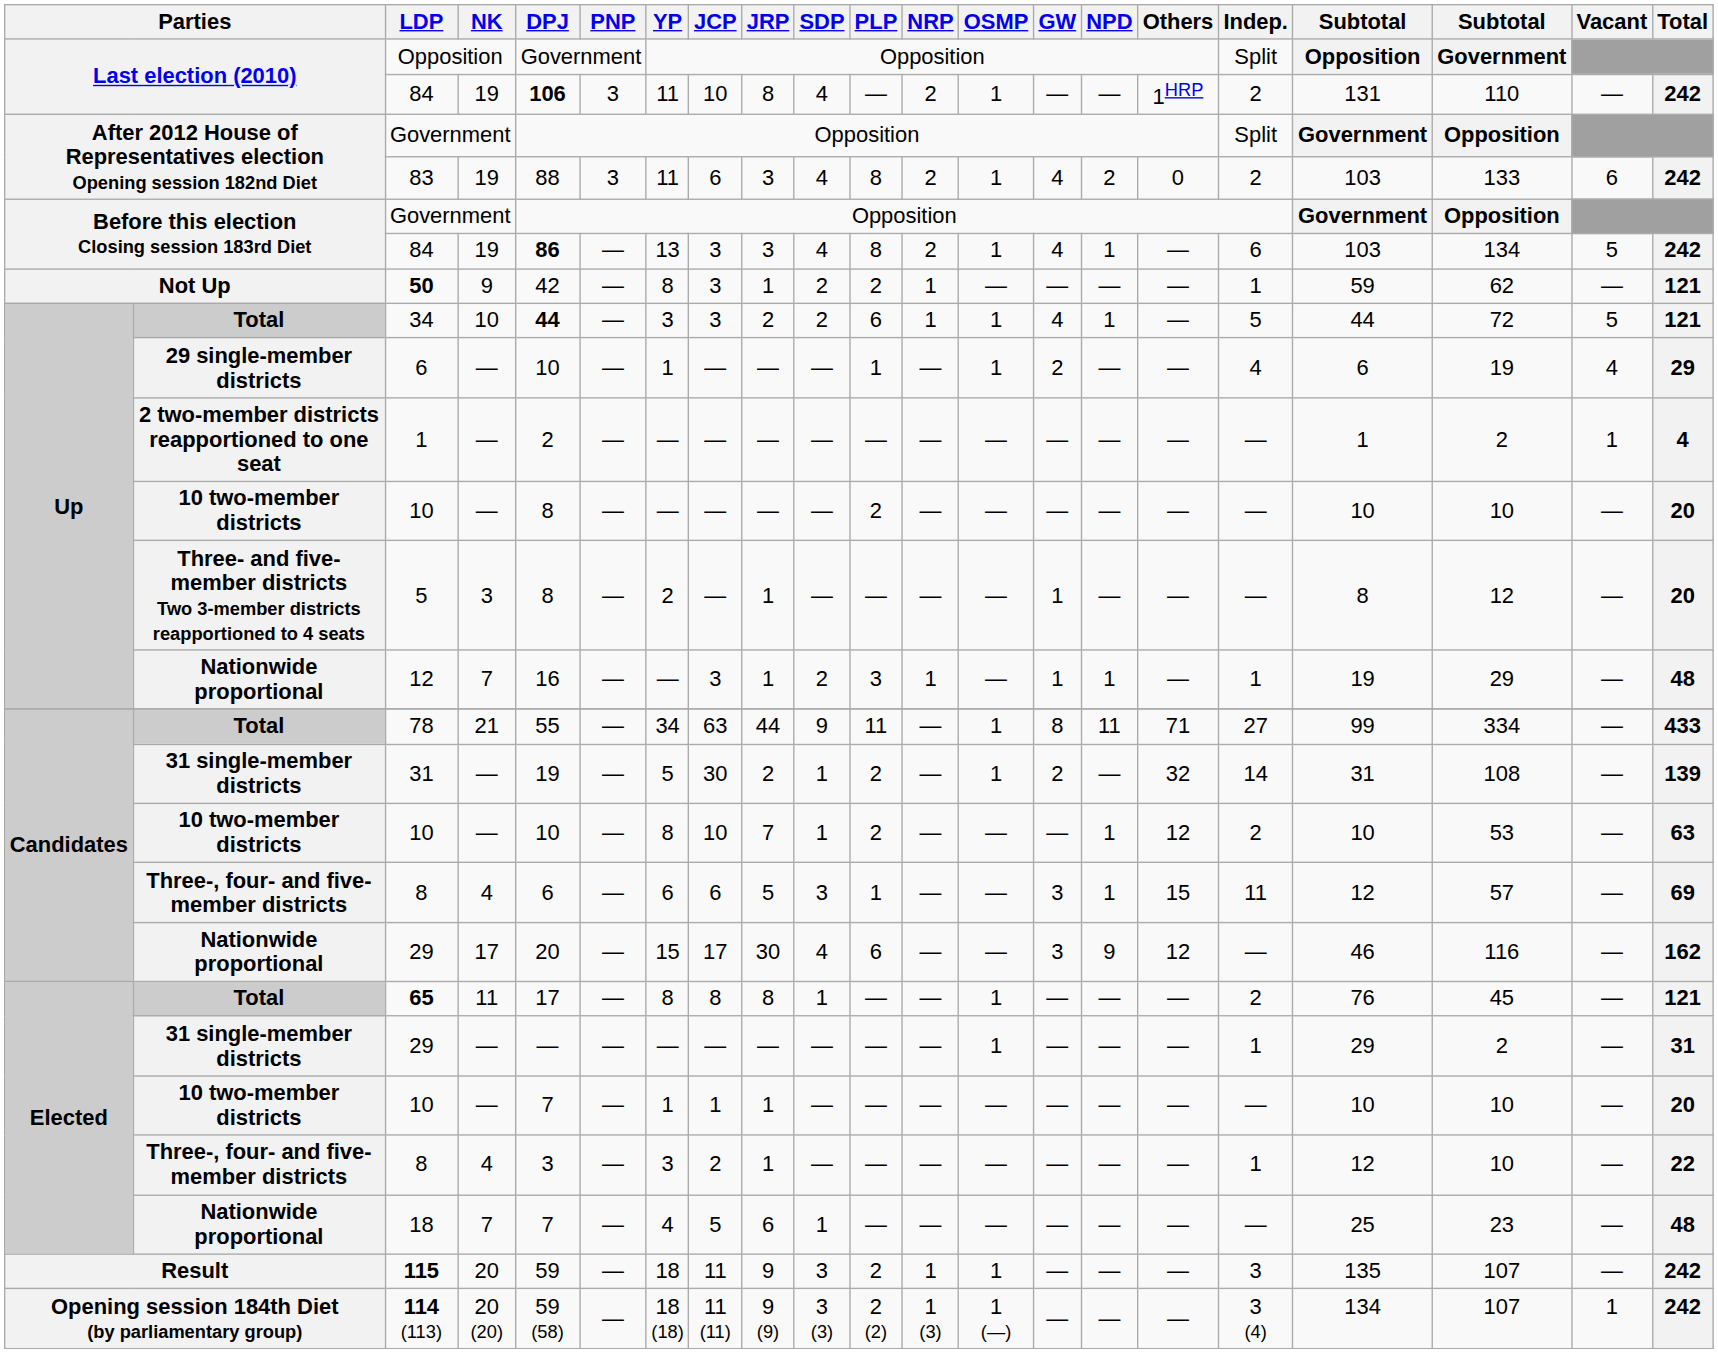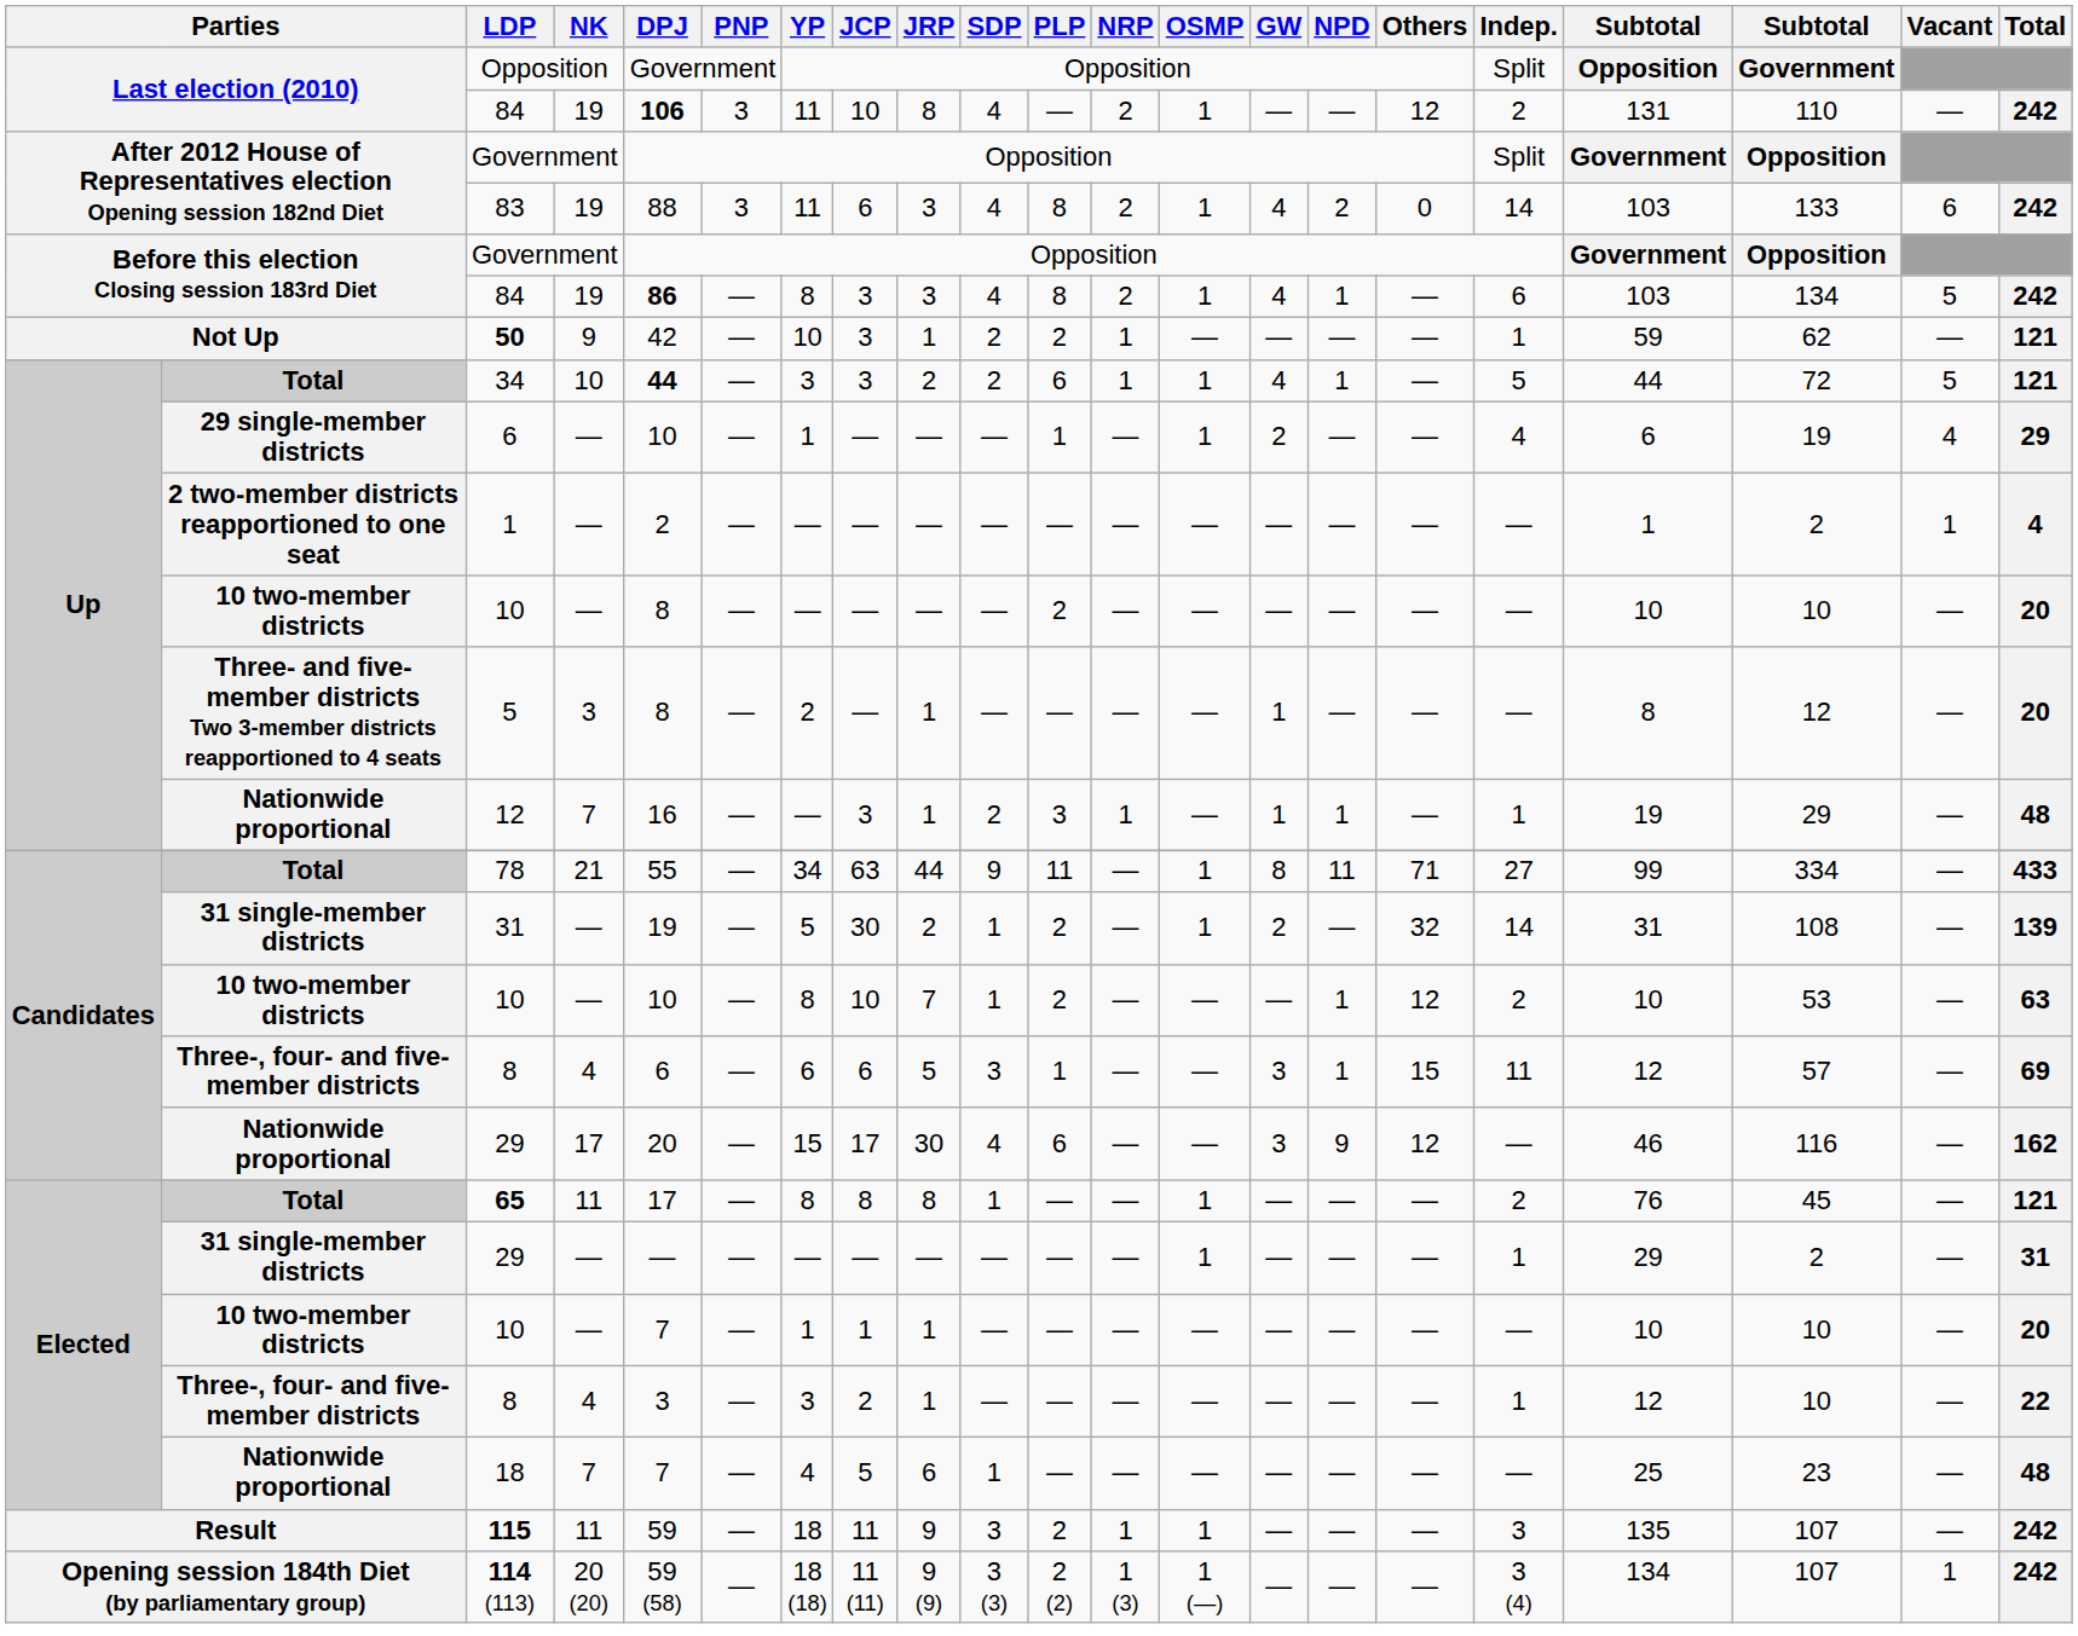Last election (2010) / 84 | Others: 1HRP -> 12
83 | Indep.: 2 -> 14
Before this election Closing session 183rd Diet / 84 | YP: 13 -> 8
50 | YP: 8 -> 10
115 | NK: 20 -> 11
